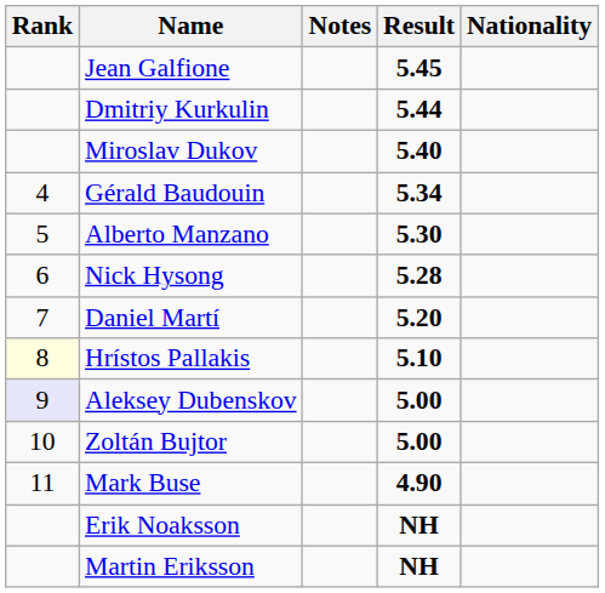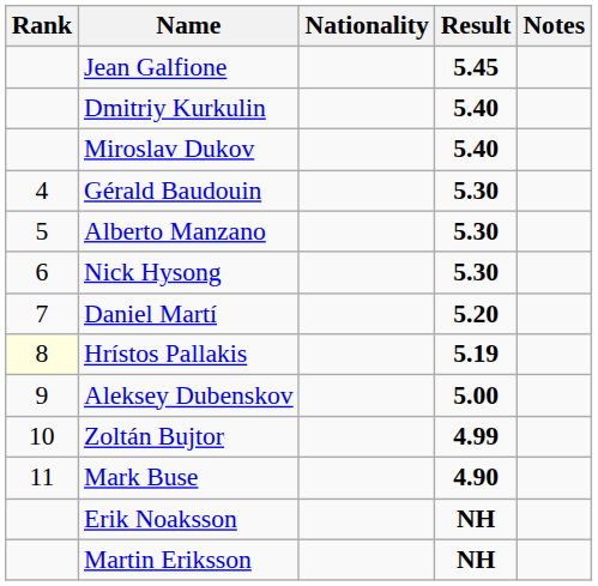columns swapped: Nationality <-> Notes
Dmitriy Kurkulin | Result: 5.44 -> 5.40
Gérald Baudouin | Result: 5.34 -> 5.30
Nick Hysong | Result: 5.28 -> 5.30
Hrístos Pallakis | Result: 5.10 -> 5.19
Aleksey Dubenskov | Rank: lavender background -> no background
Zoltán Bujtor | Result: 5.00 -> 4.99
